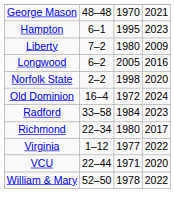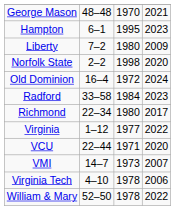- row: Longwood | 6–2 | 2005 | 2016
+ row: VMI | 14–7 | 1973 | 2007
+ row: Virginia Tech | 4–10 | 1978 | 2006
